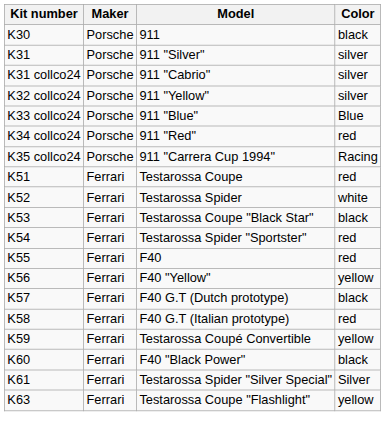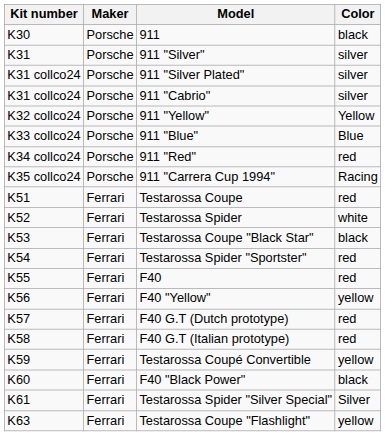+ row: K31 collco24 | Porsche | 911 "Silver Plated" | silver
911 "Yellow" | Color: silver -> Yellow
F40 G.T (Dutch prototype) | Color: black -> red
